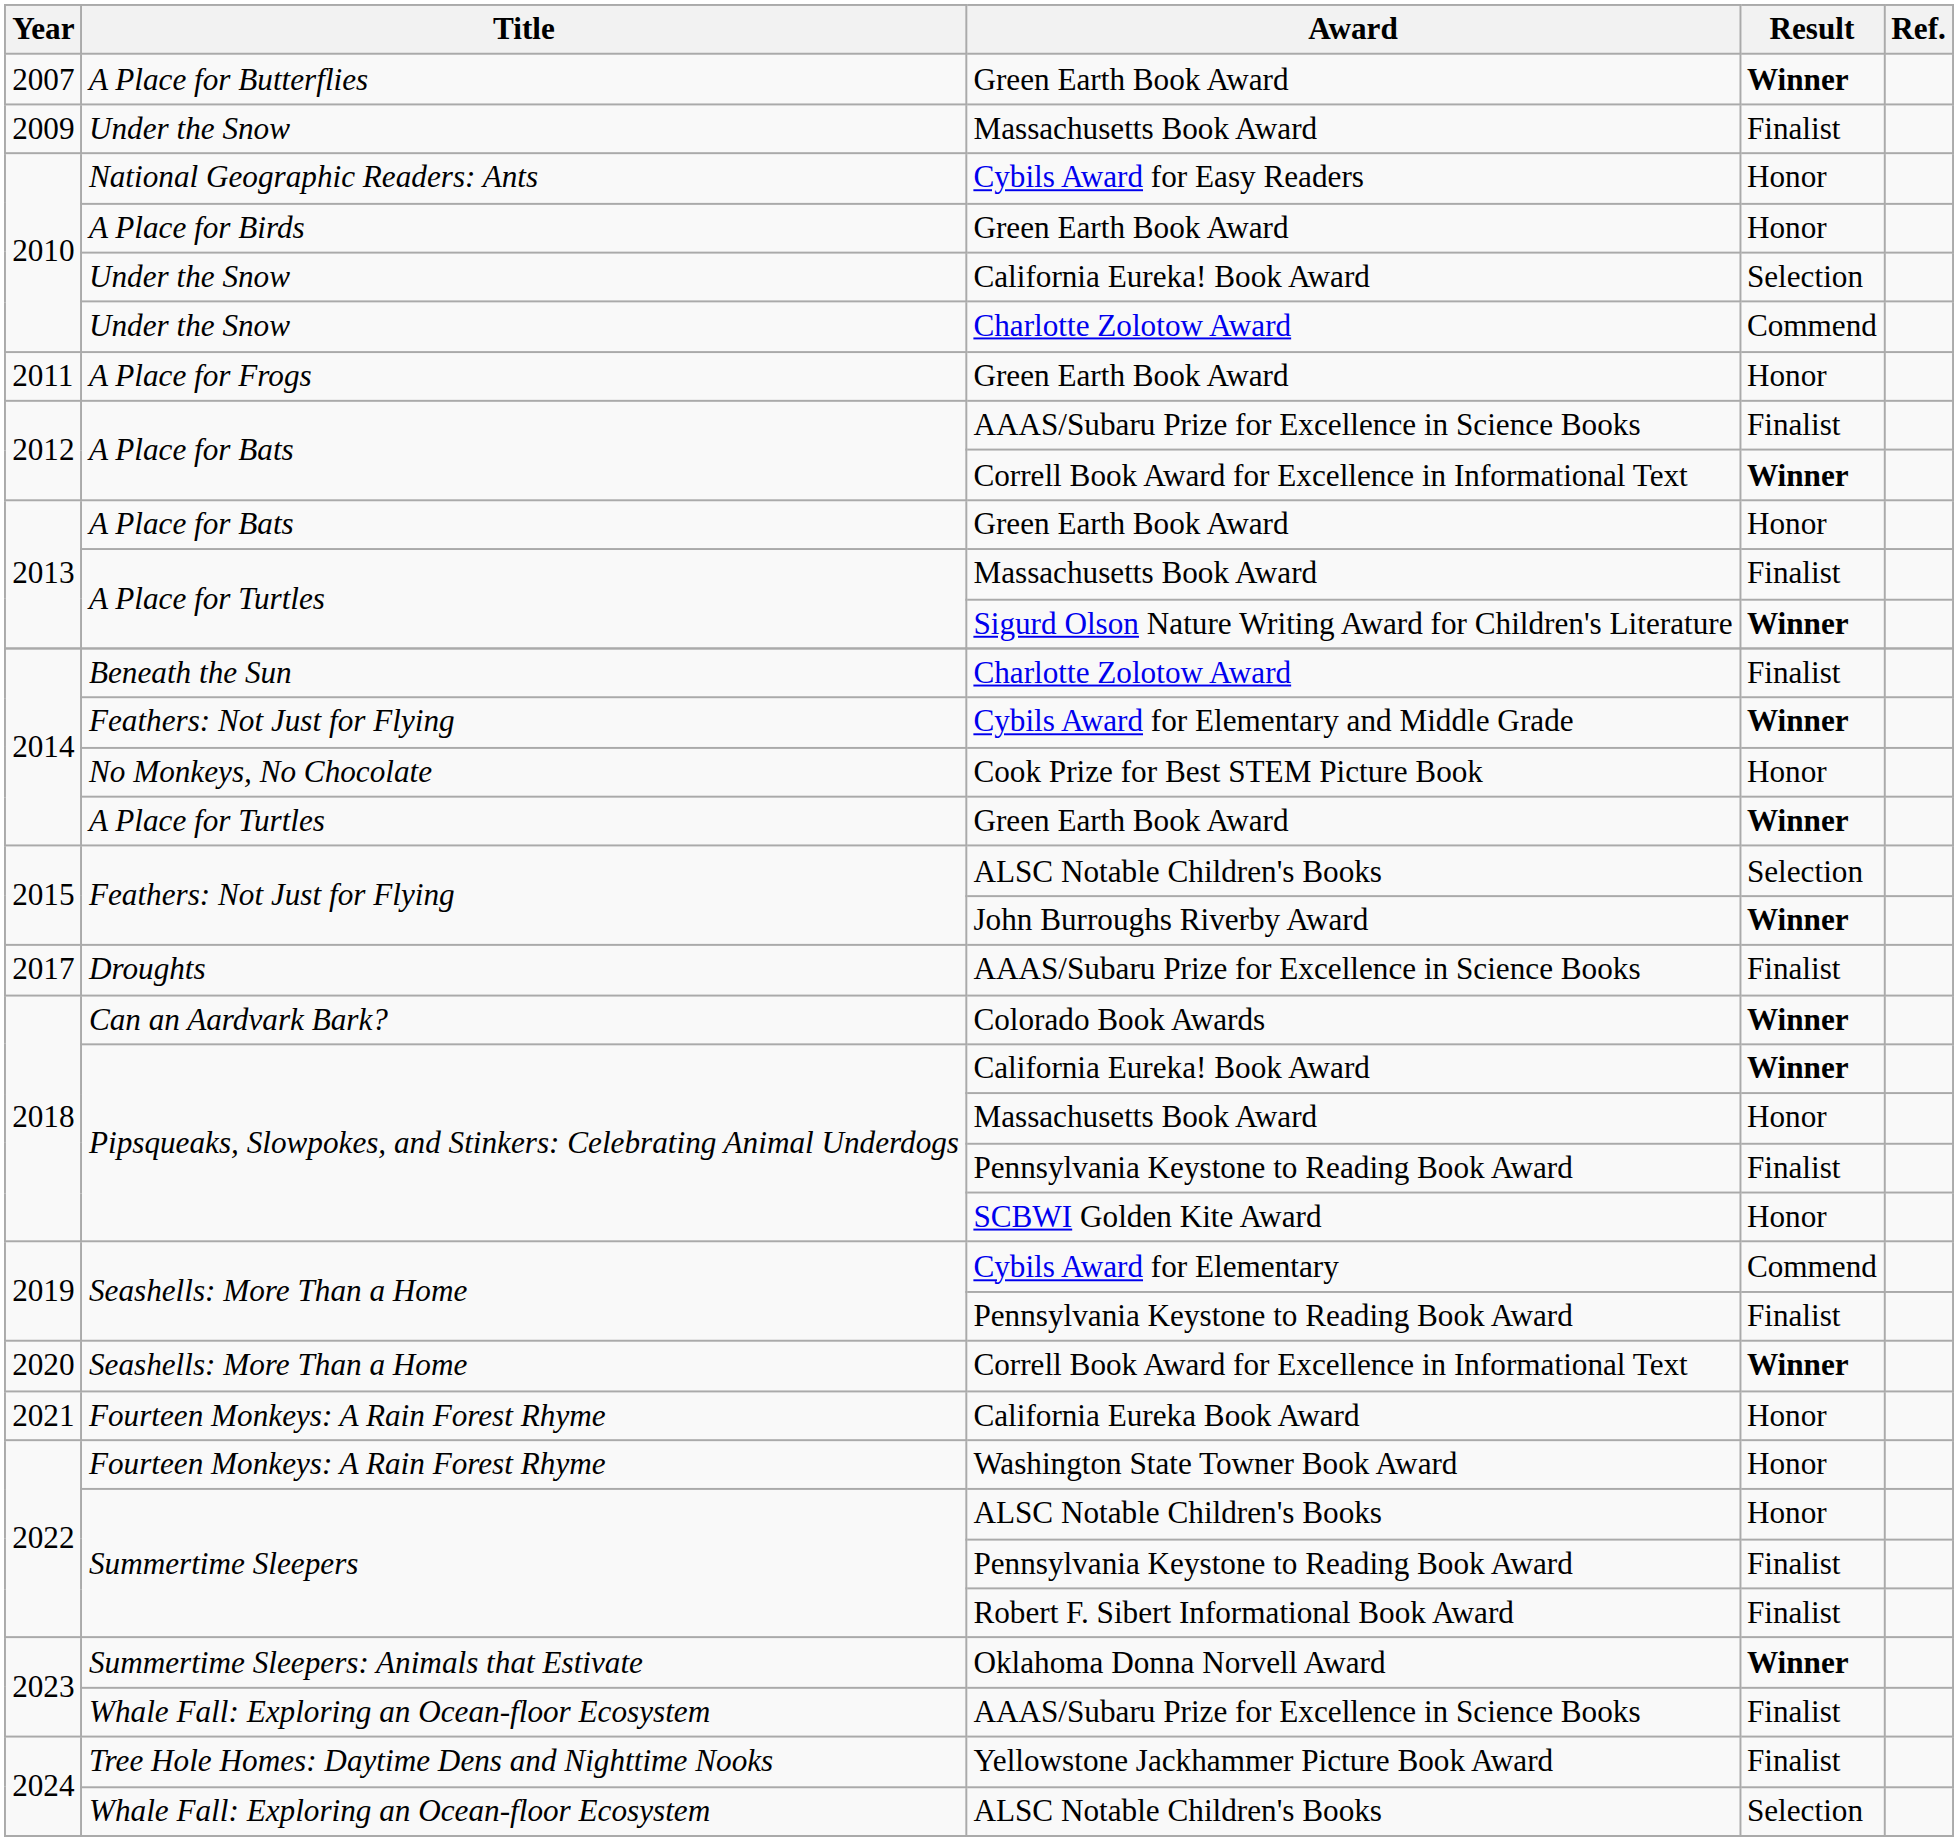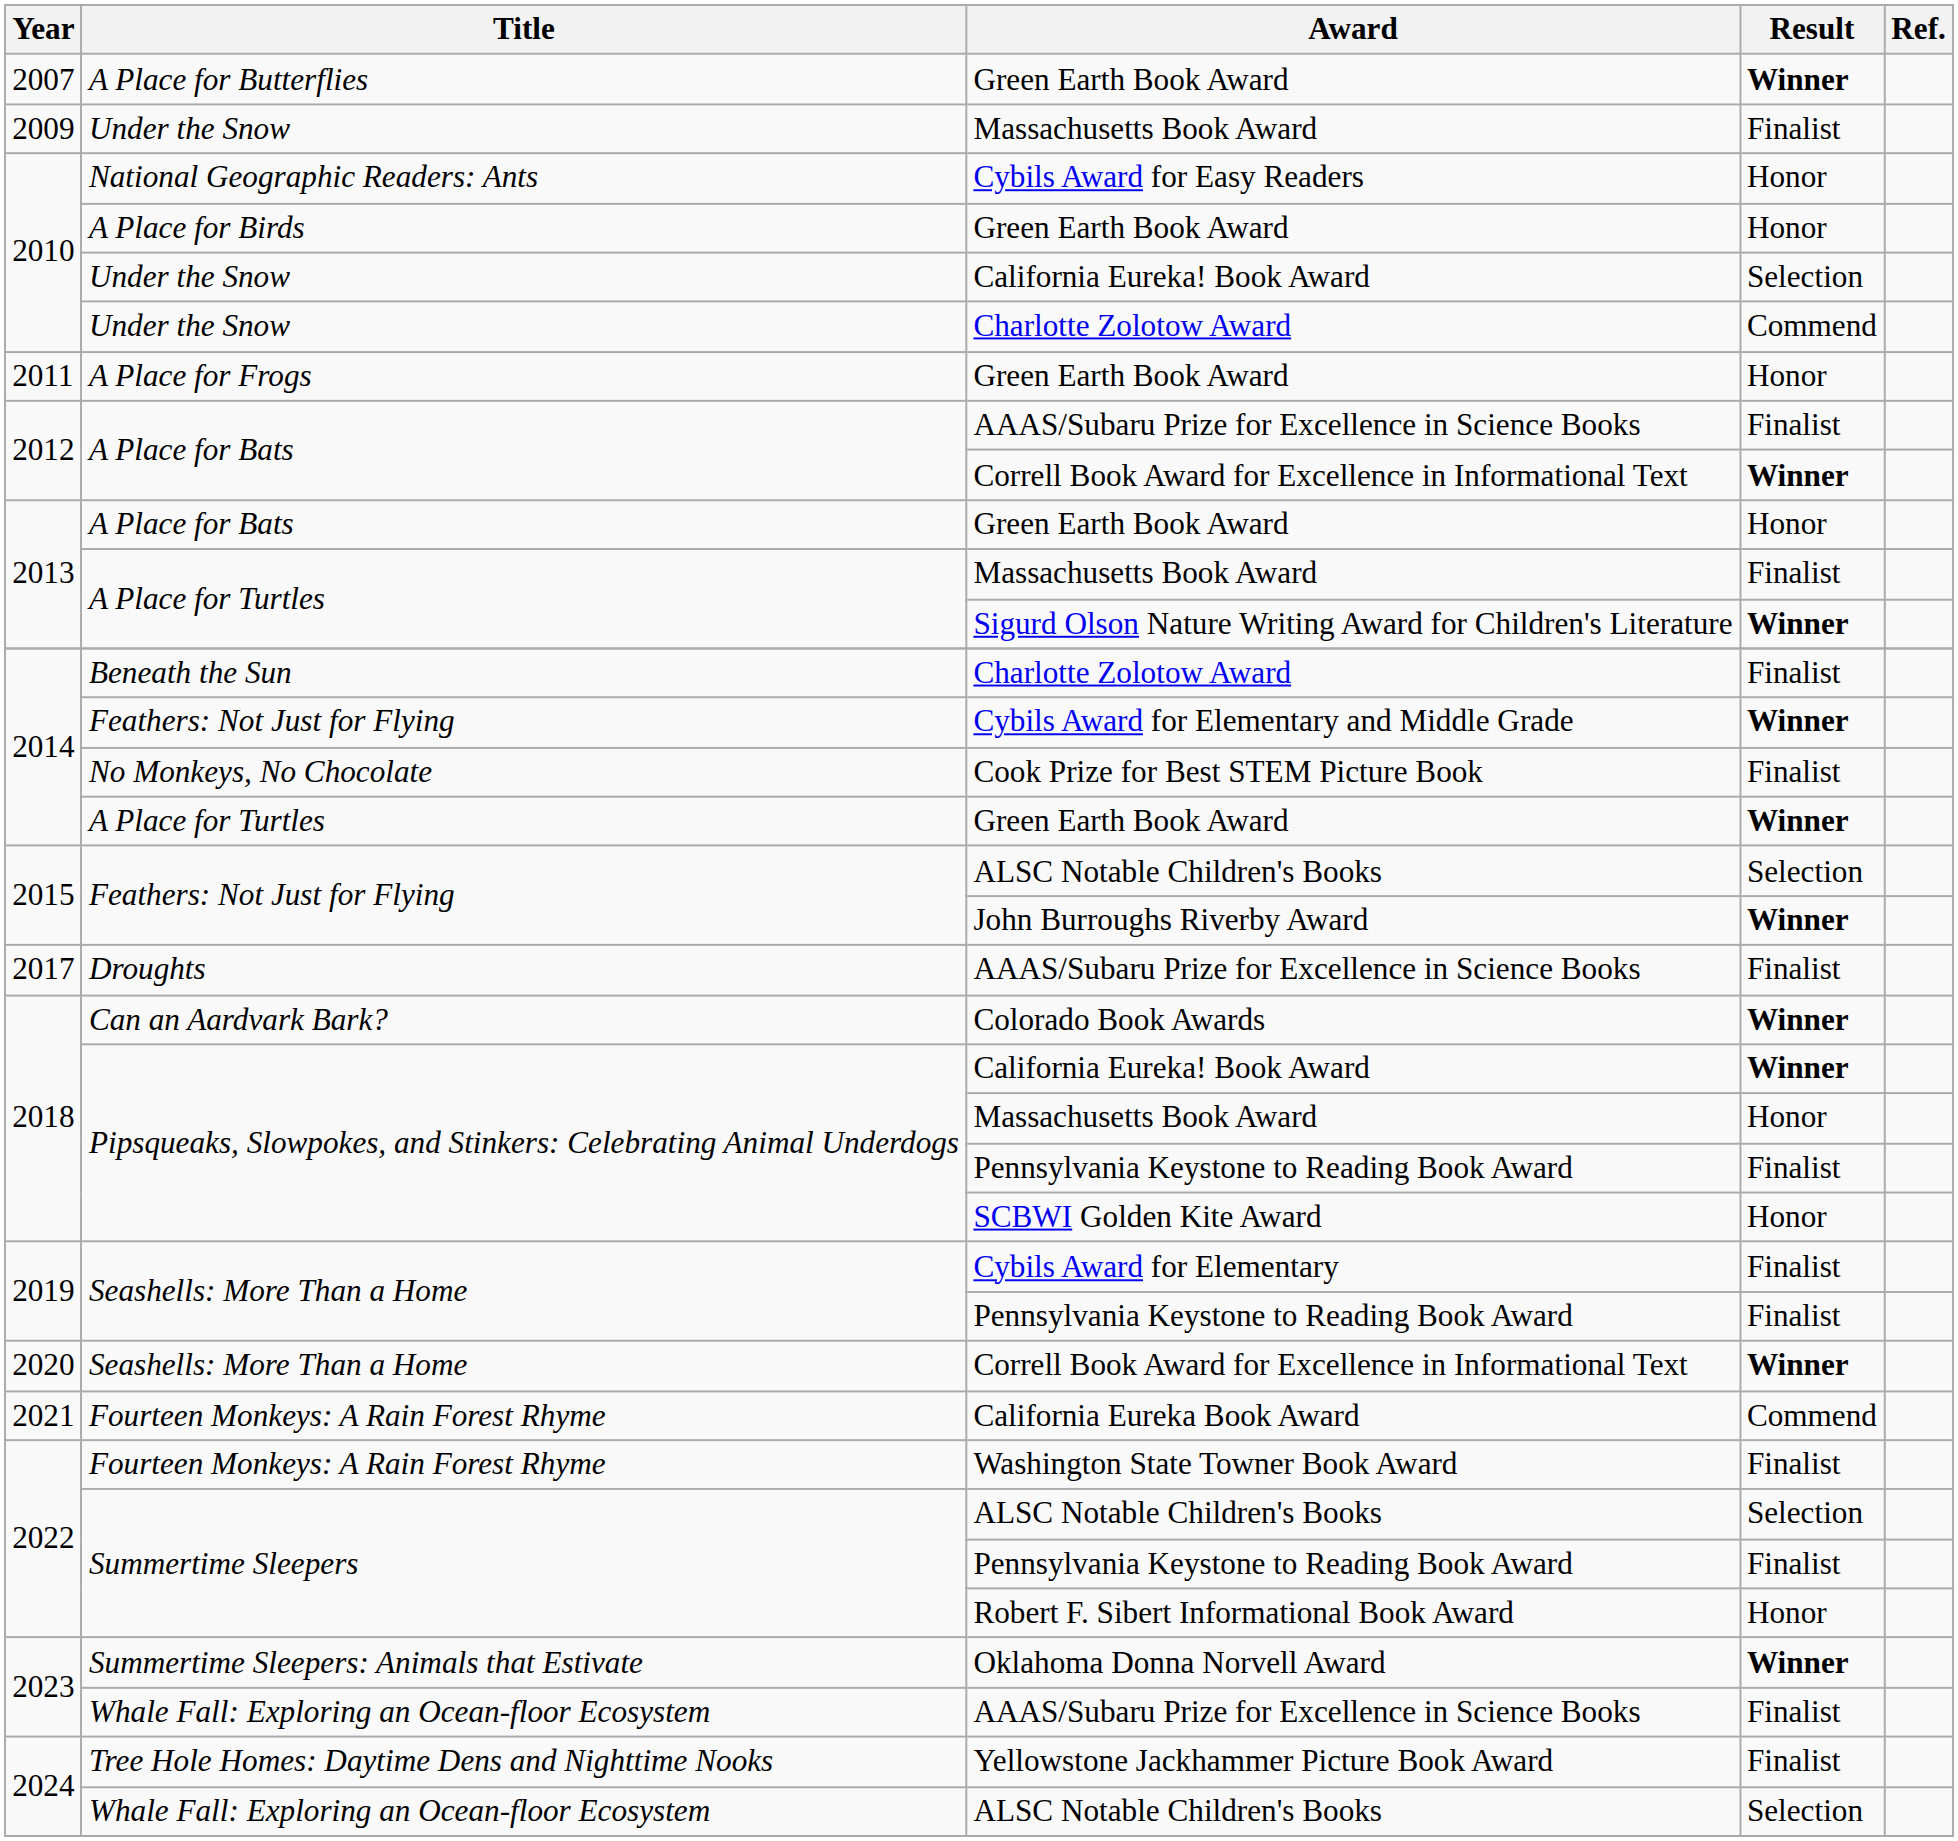Cook Prize for Best STEM Picture Book | Result: Honor -> Finalist
Cybils Award for Elementary | Result: Commend -> Finalist
California Eureka Book Award | Result: Honor -> Commend
Washington State Towner Book Award | Result: Honor -> Finalist
Summertime Sleepers / ALSC Notable Children's Books | Result: Honor -> Selection
Robert F. Sibert Informational Book Award | Result: Finalist -> Honor
